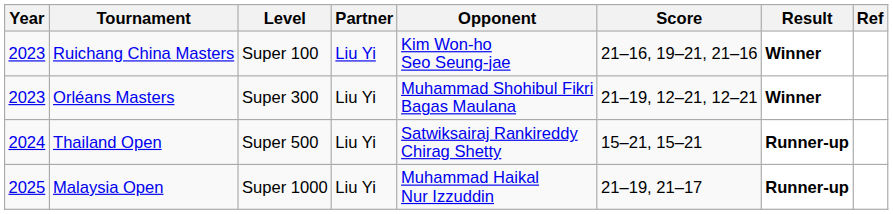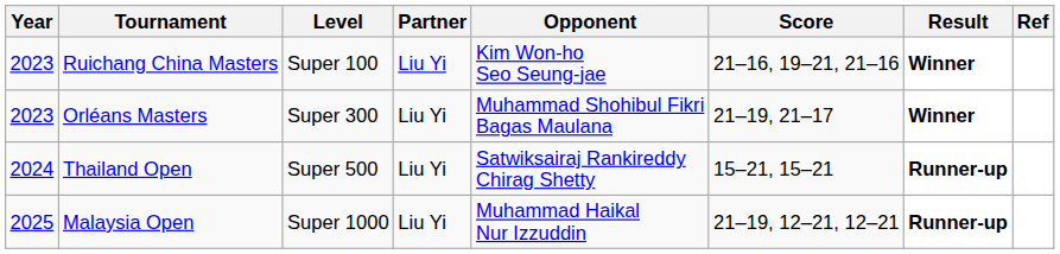Orléans Masters | Score: 21–19, 12–21, 12–21 -> 21–19, 21–17
Malaysia Open | Score: 21–19, 21–17 -> 21–19, 12–21, 12–21
